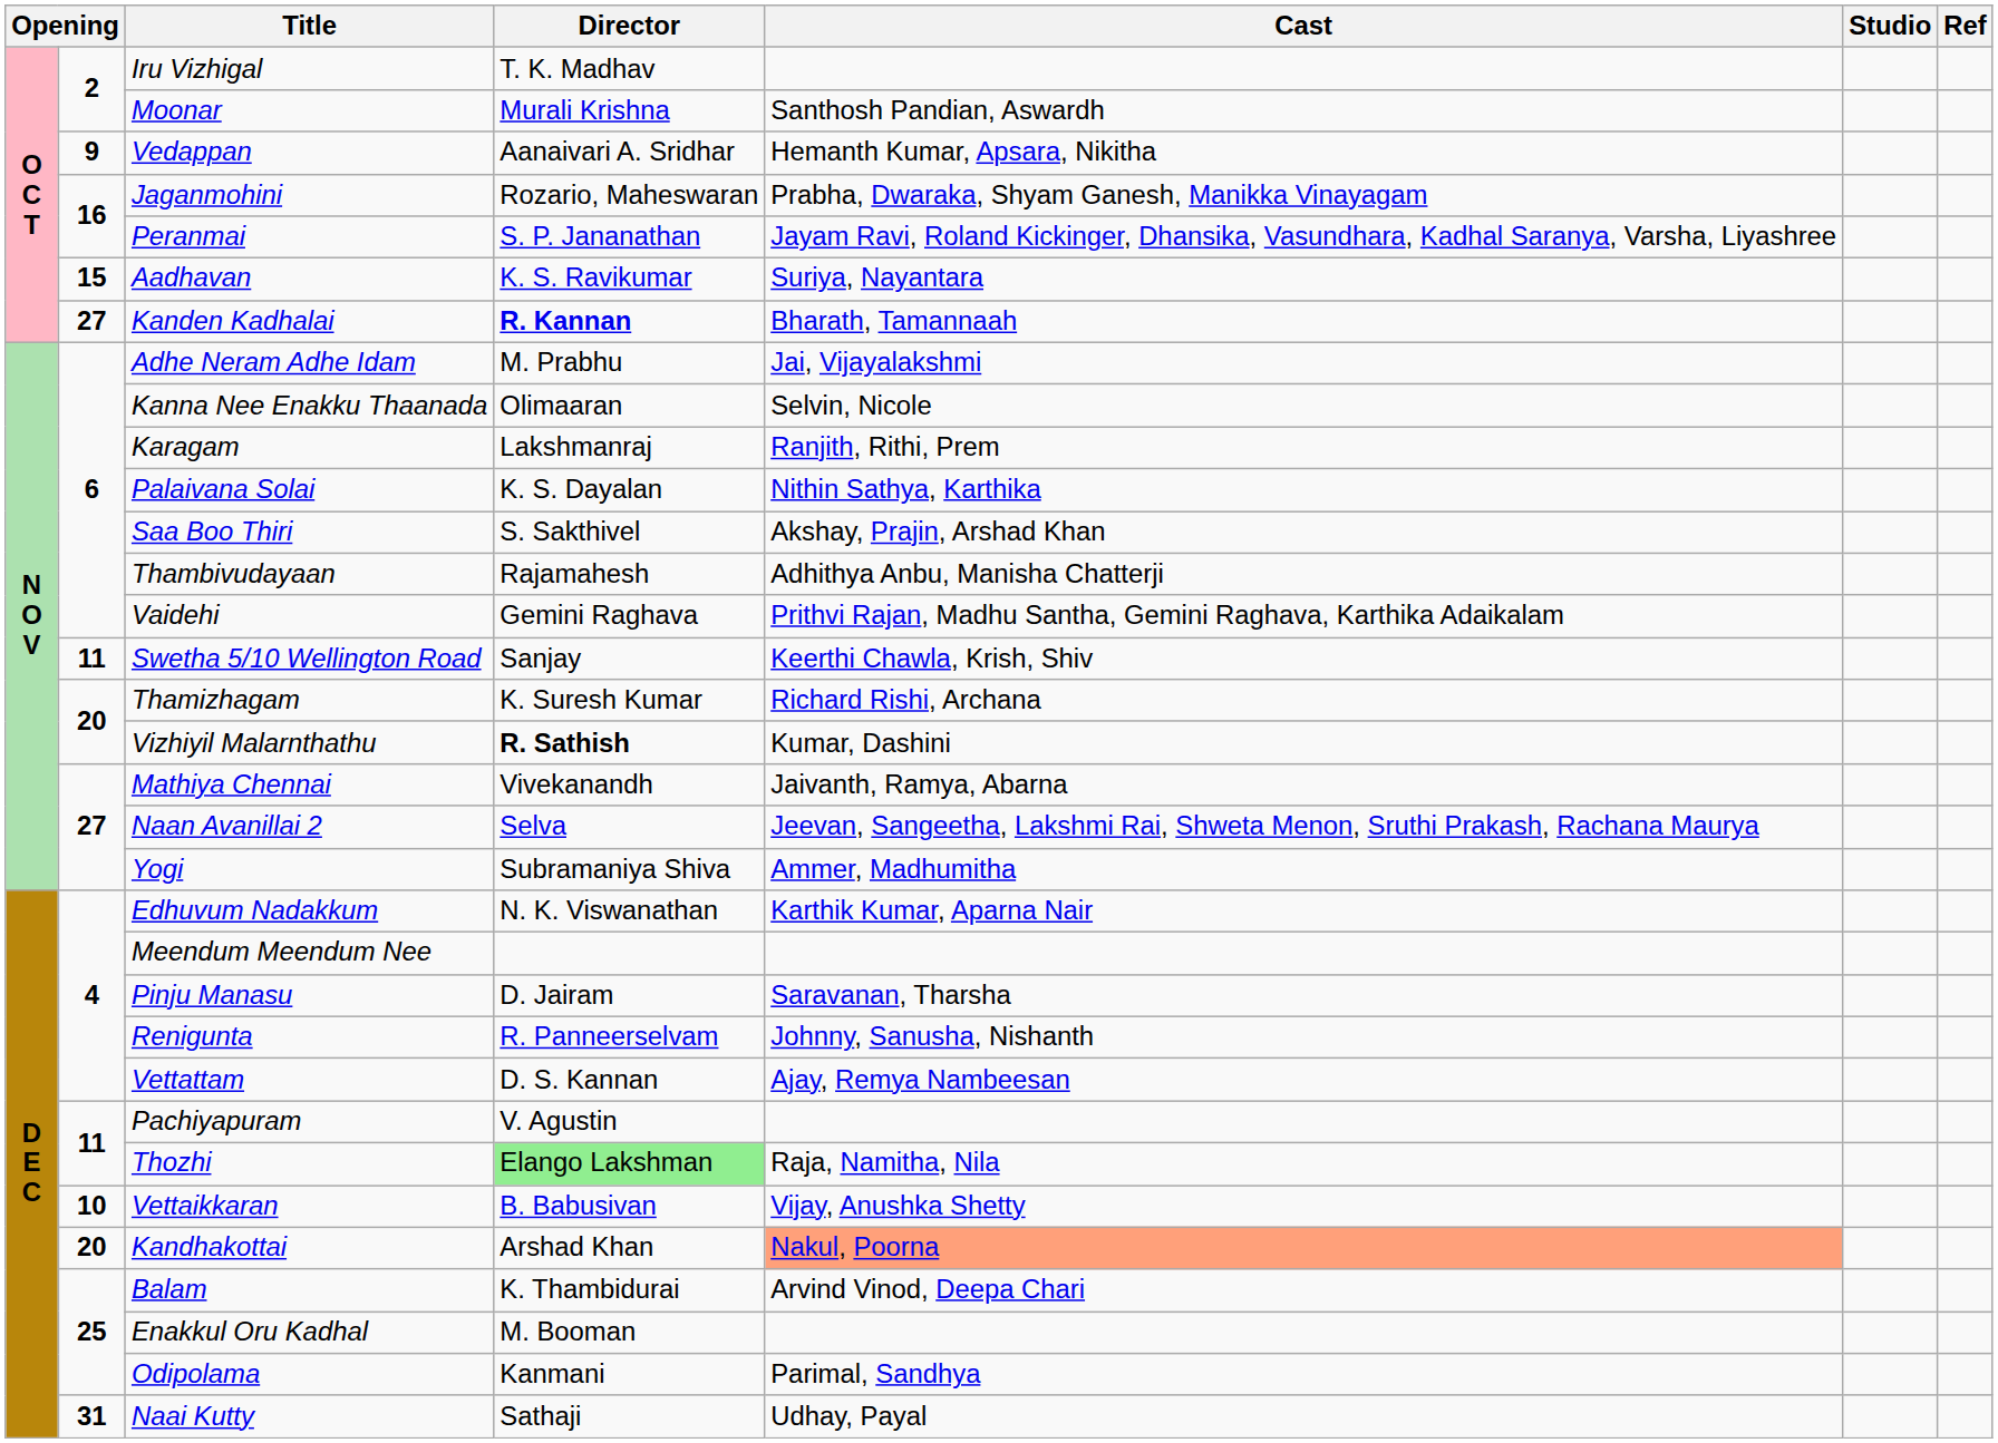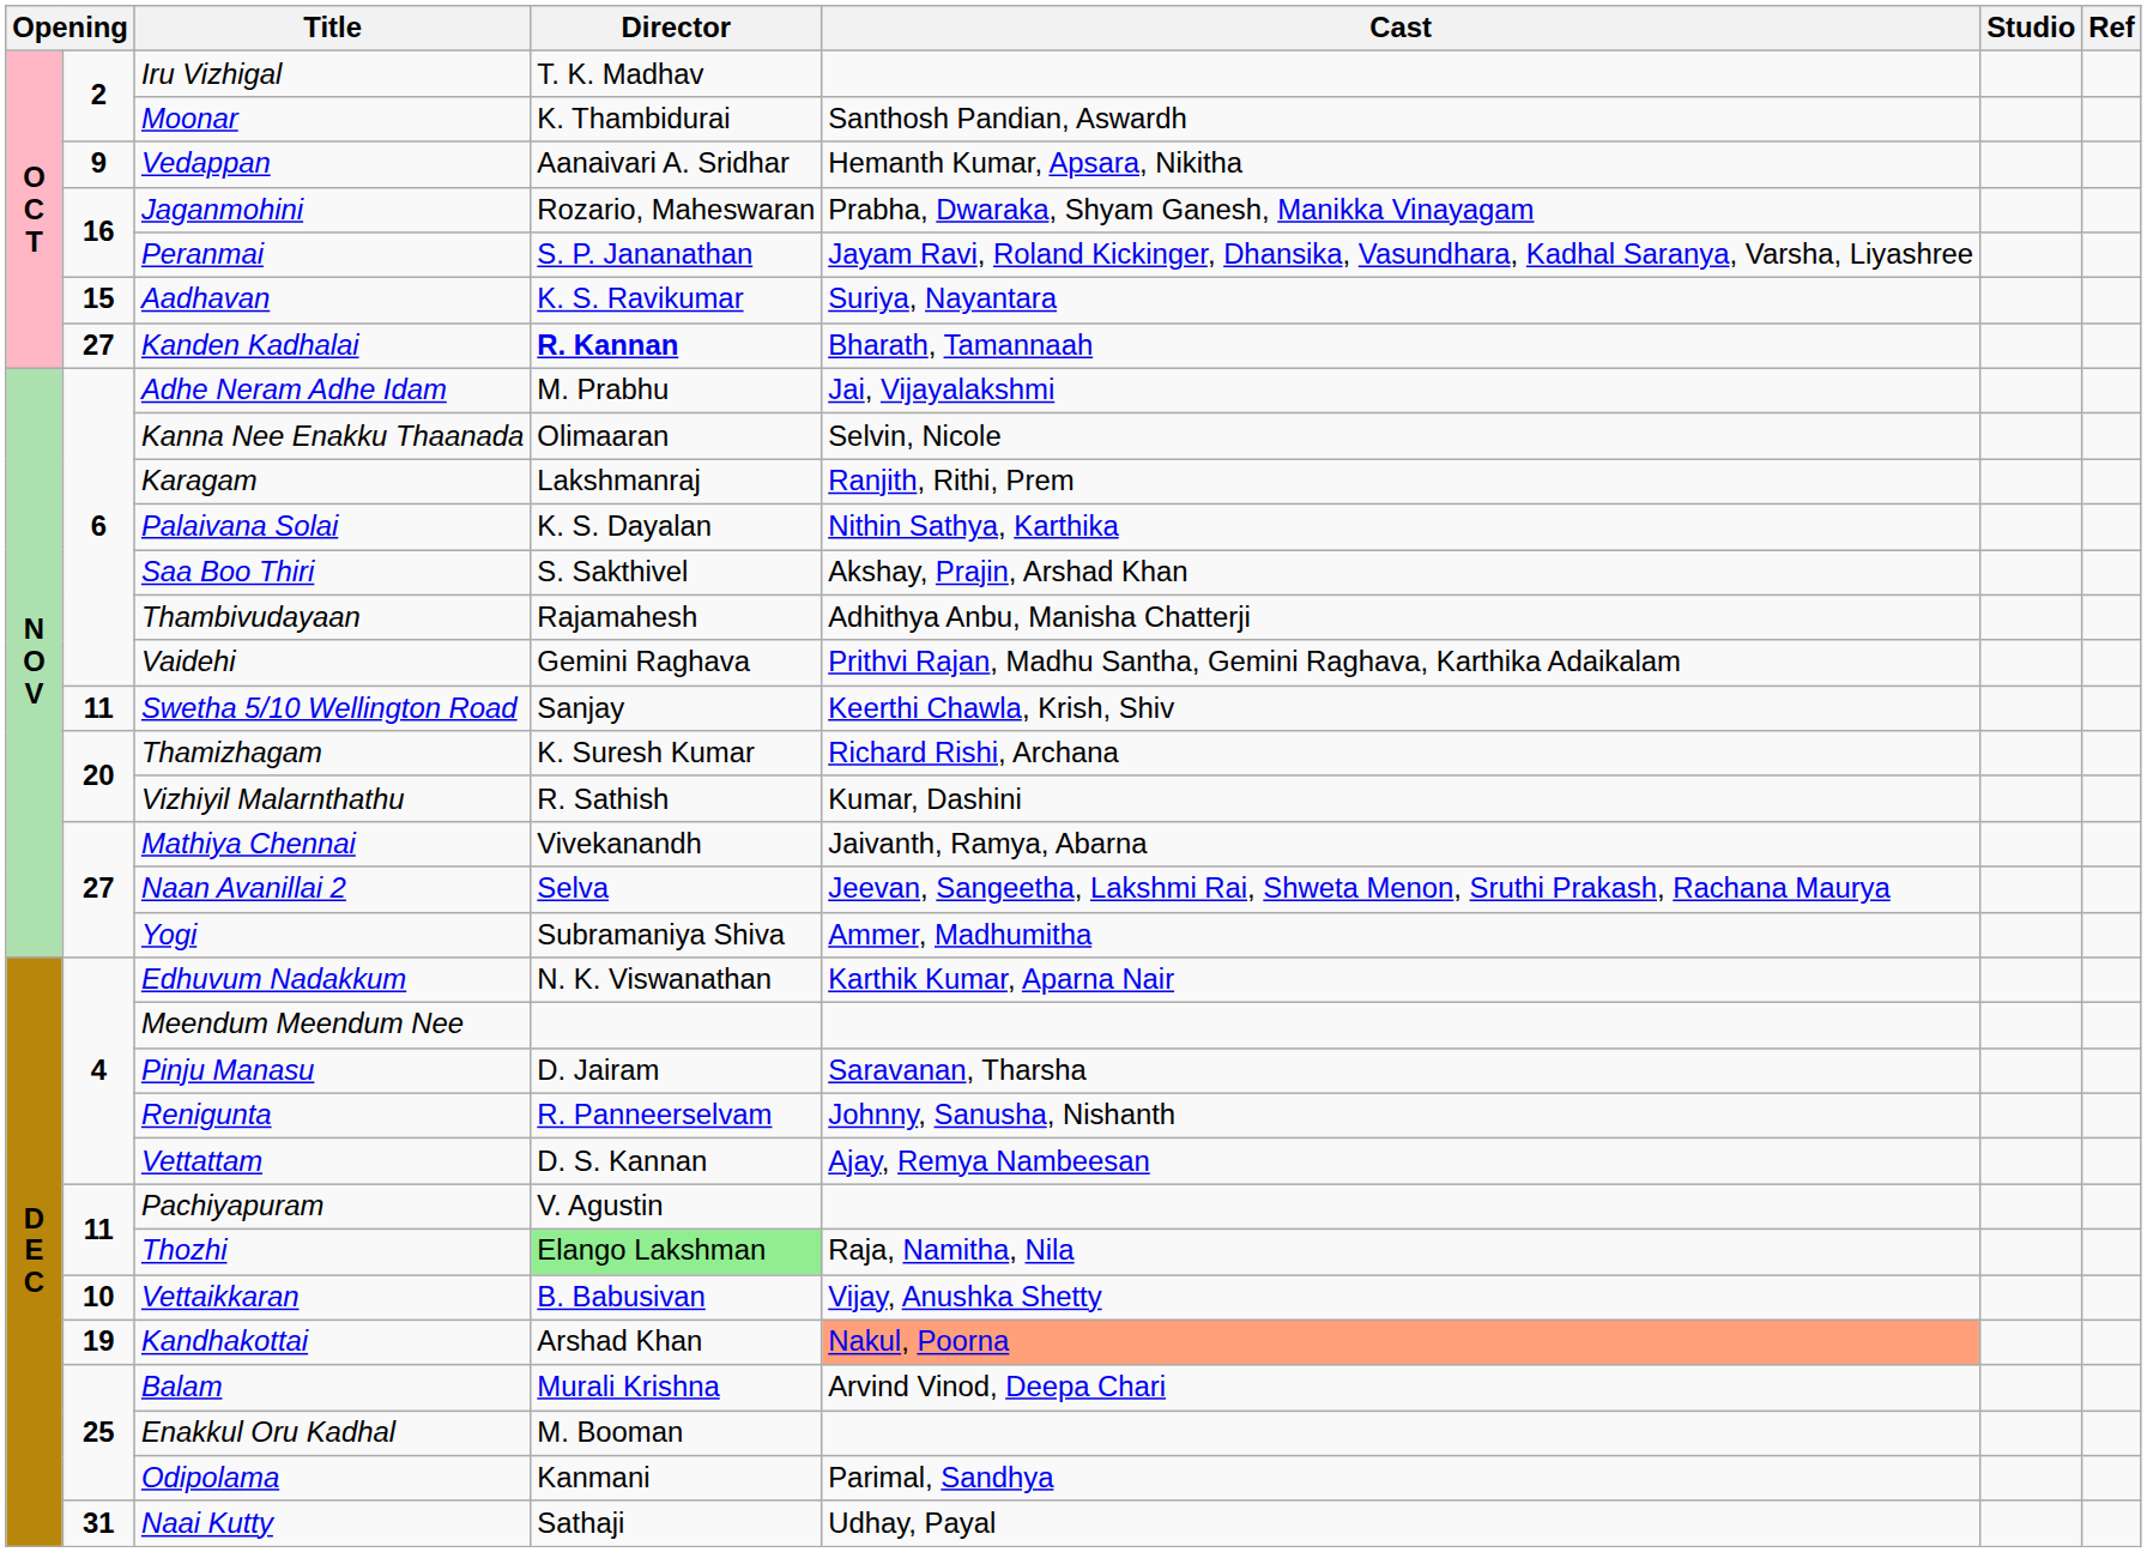Moonar | Director: Murali Krishna -> K. Thambidurai
Vizhiyil Malarnthathu | Director: bold -> normal
Kandhakottai | column 2: 20 -> 19
Balam | Director: K. Thambidurai -> Murali Krishna
